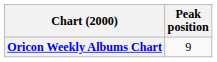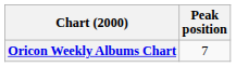Oricon Weekly Albums Chart | Peak position: 9 -> 7
